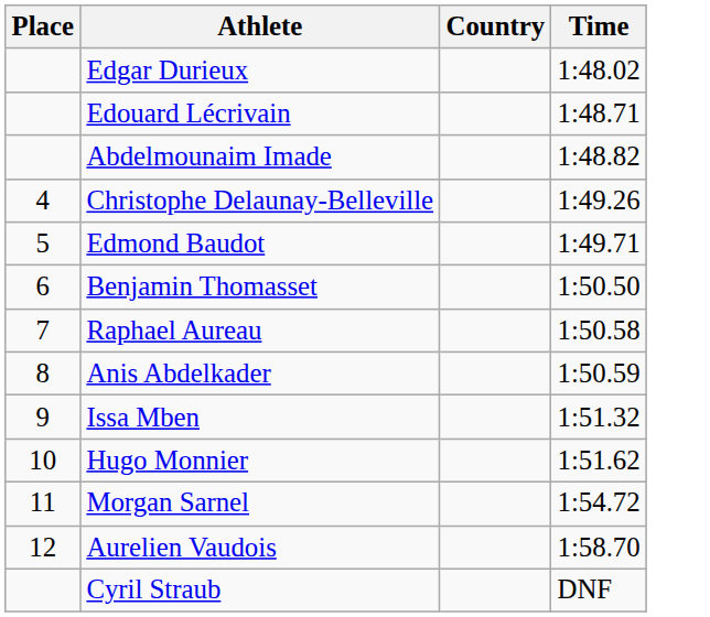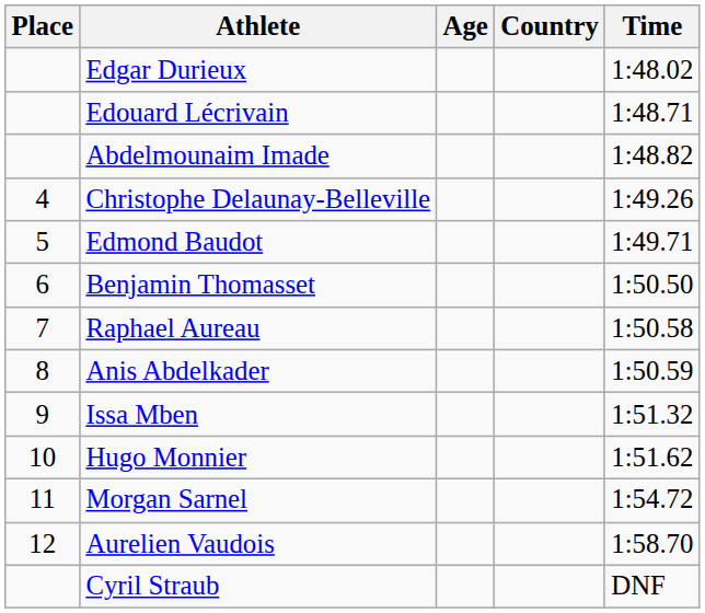+ column: Age
